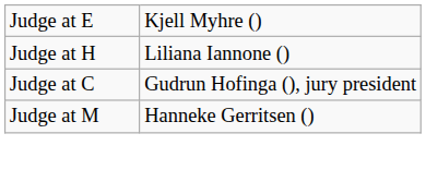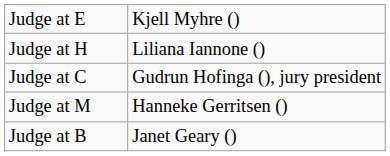+ row: Judge at B | Janet Geary ()
